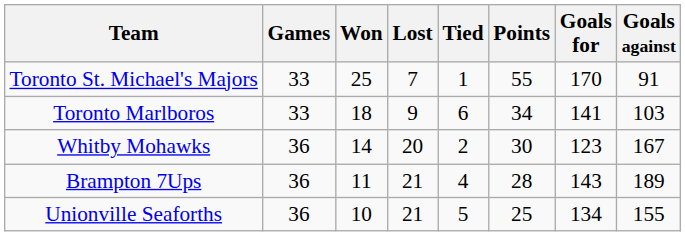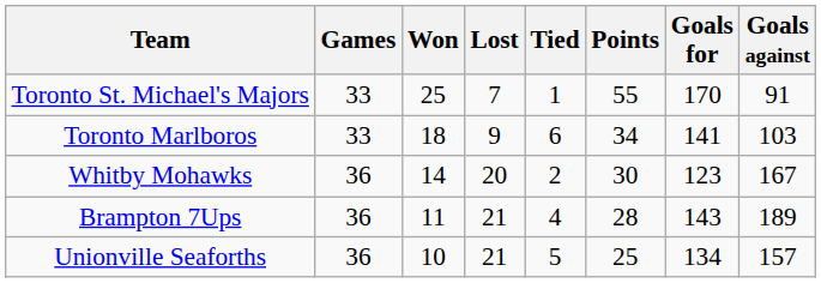Unionville Seaforths | Goals against: 155 -> 157
